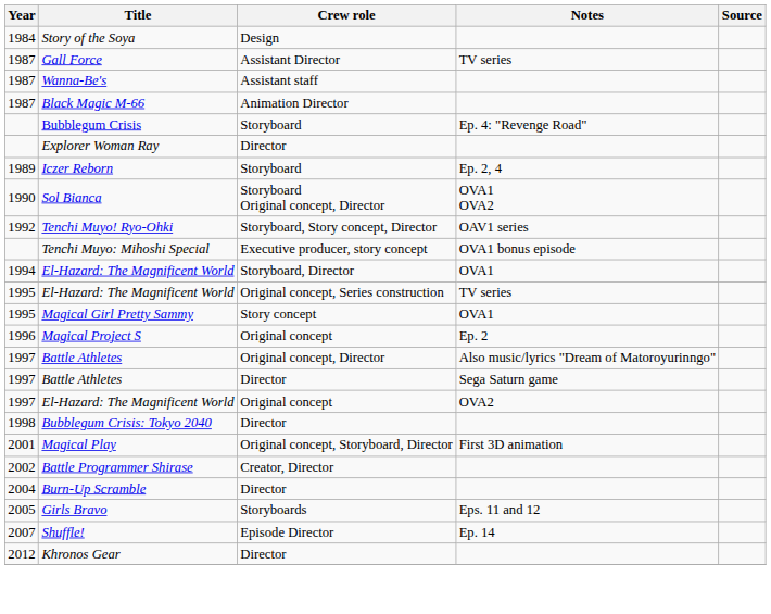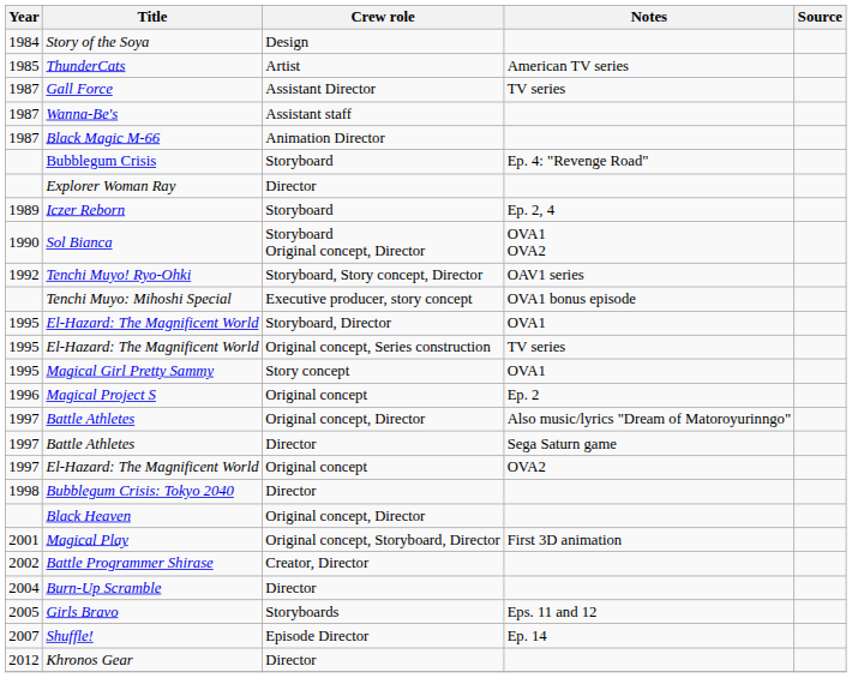+ row: 1985 | ThunderCats | Artist | American TV series
El-Hazard: The Magnificent World / Storyboard, Director | Year: 1994 -> 1995
+ row: Black Heaven | Original concept, Director
